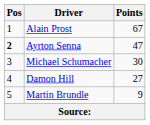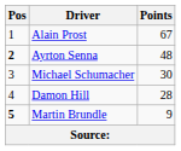Ayrton Senna | Points: 47 -> 48
Damon Hill | Points: 27 -> 28
Martin Brundle | Pos: normal -> bold
